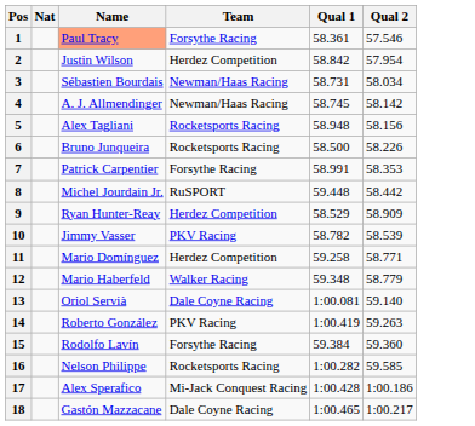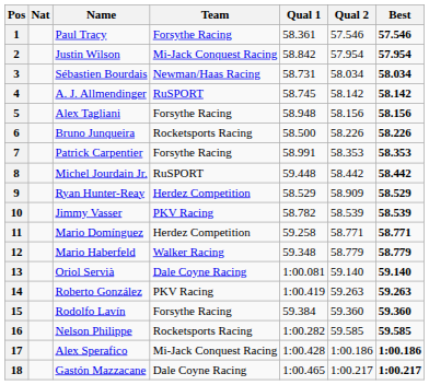+ column: Best | 57.546 | 57.954 | 58.034 | 58.142 | 58.156 | 58.226 | 58.353 | 58.442 | 58.529 | 58.539 | 58.771 | 58.779 | 59.140 | 59.263 | 59.360 | 59.585 | 1:00.186 | 1:00.217
1 | Name: lightsalmon background -> no background
2 | Team: Herdez Competition -> Mi-Jack Conquest Racing
4 | Team: Newman/Haas Racing -> RuSPORT
5 | Team: Rocketsports Racing -> Forsythe Racing
